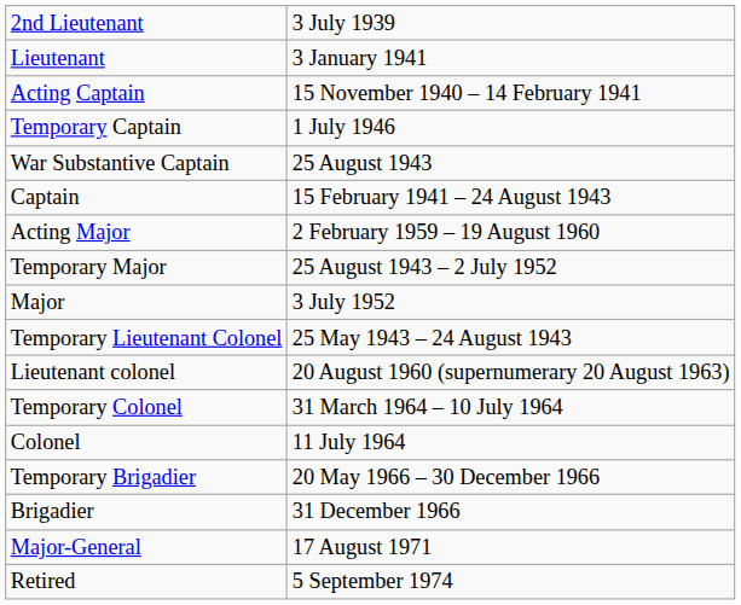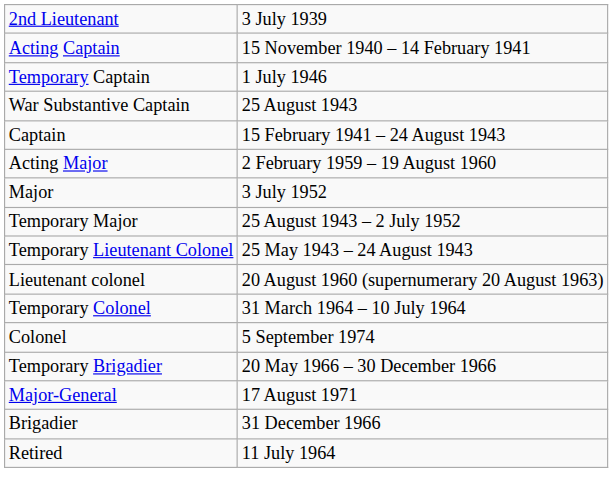- row: Lieutenant | 3 January 1941
rows swapped: Temporary Major <-> Major
Colonel | column 2: 11 July 1964 -> 5 September 1974
rows swapped: Brigadier <-> Major-General
Retired | column 2: 5 September 1974 -> 11 July 1964
